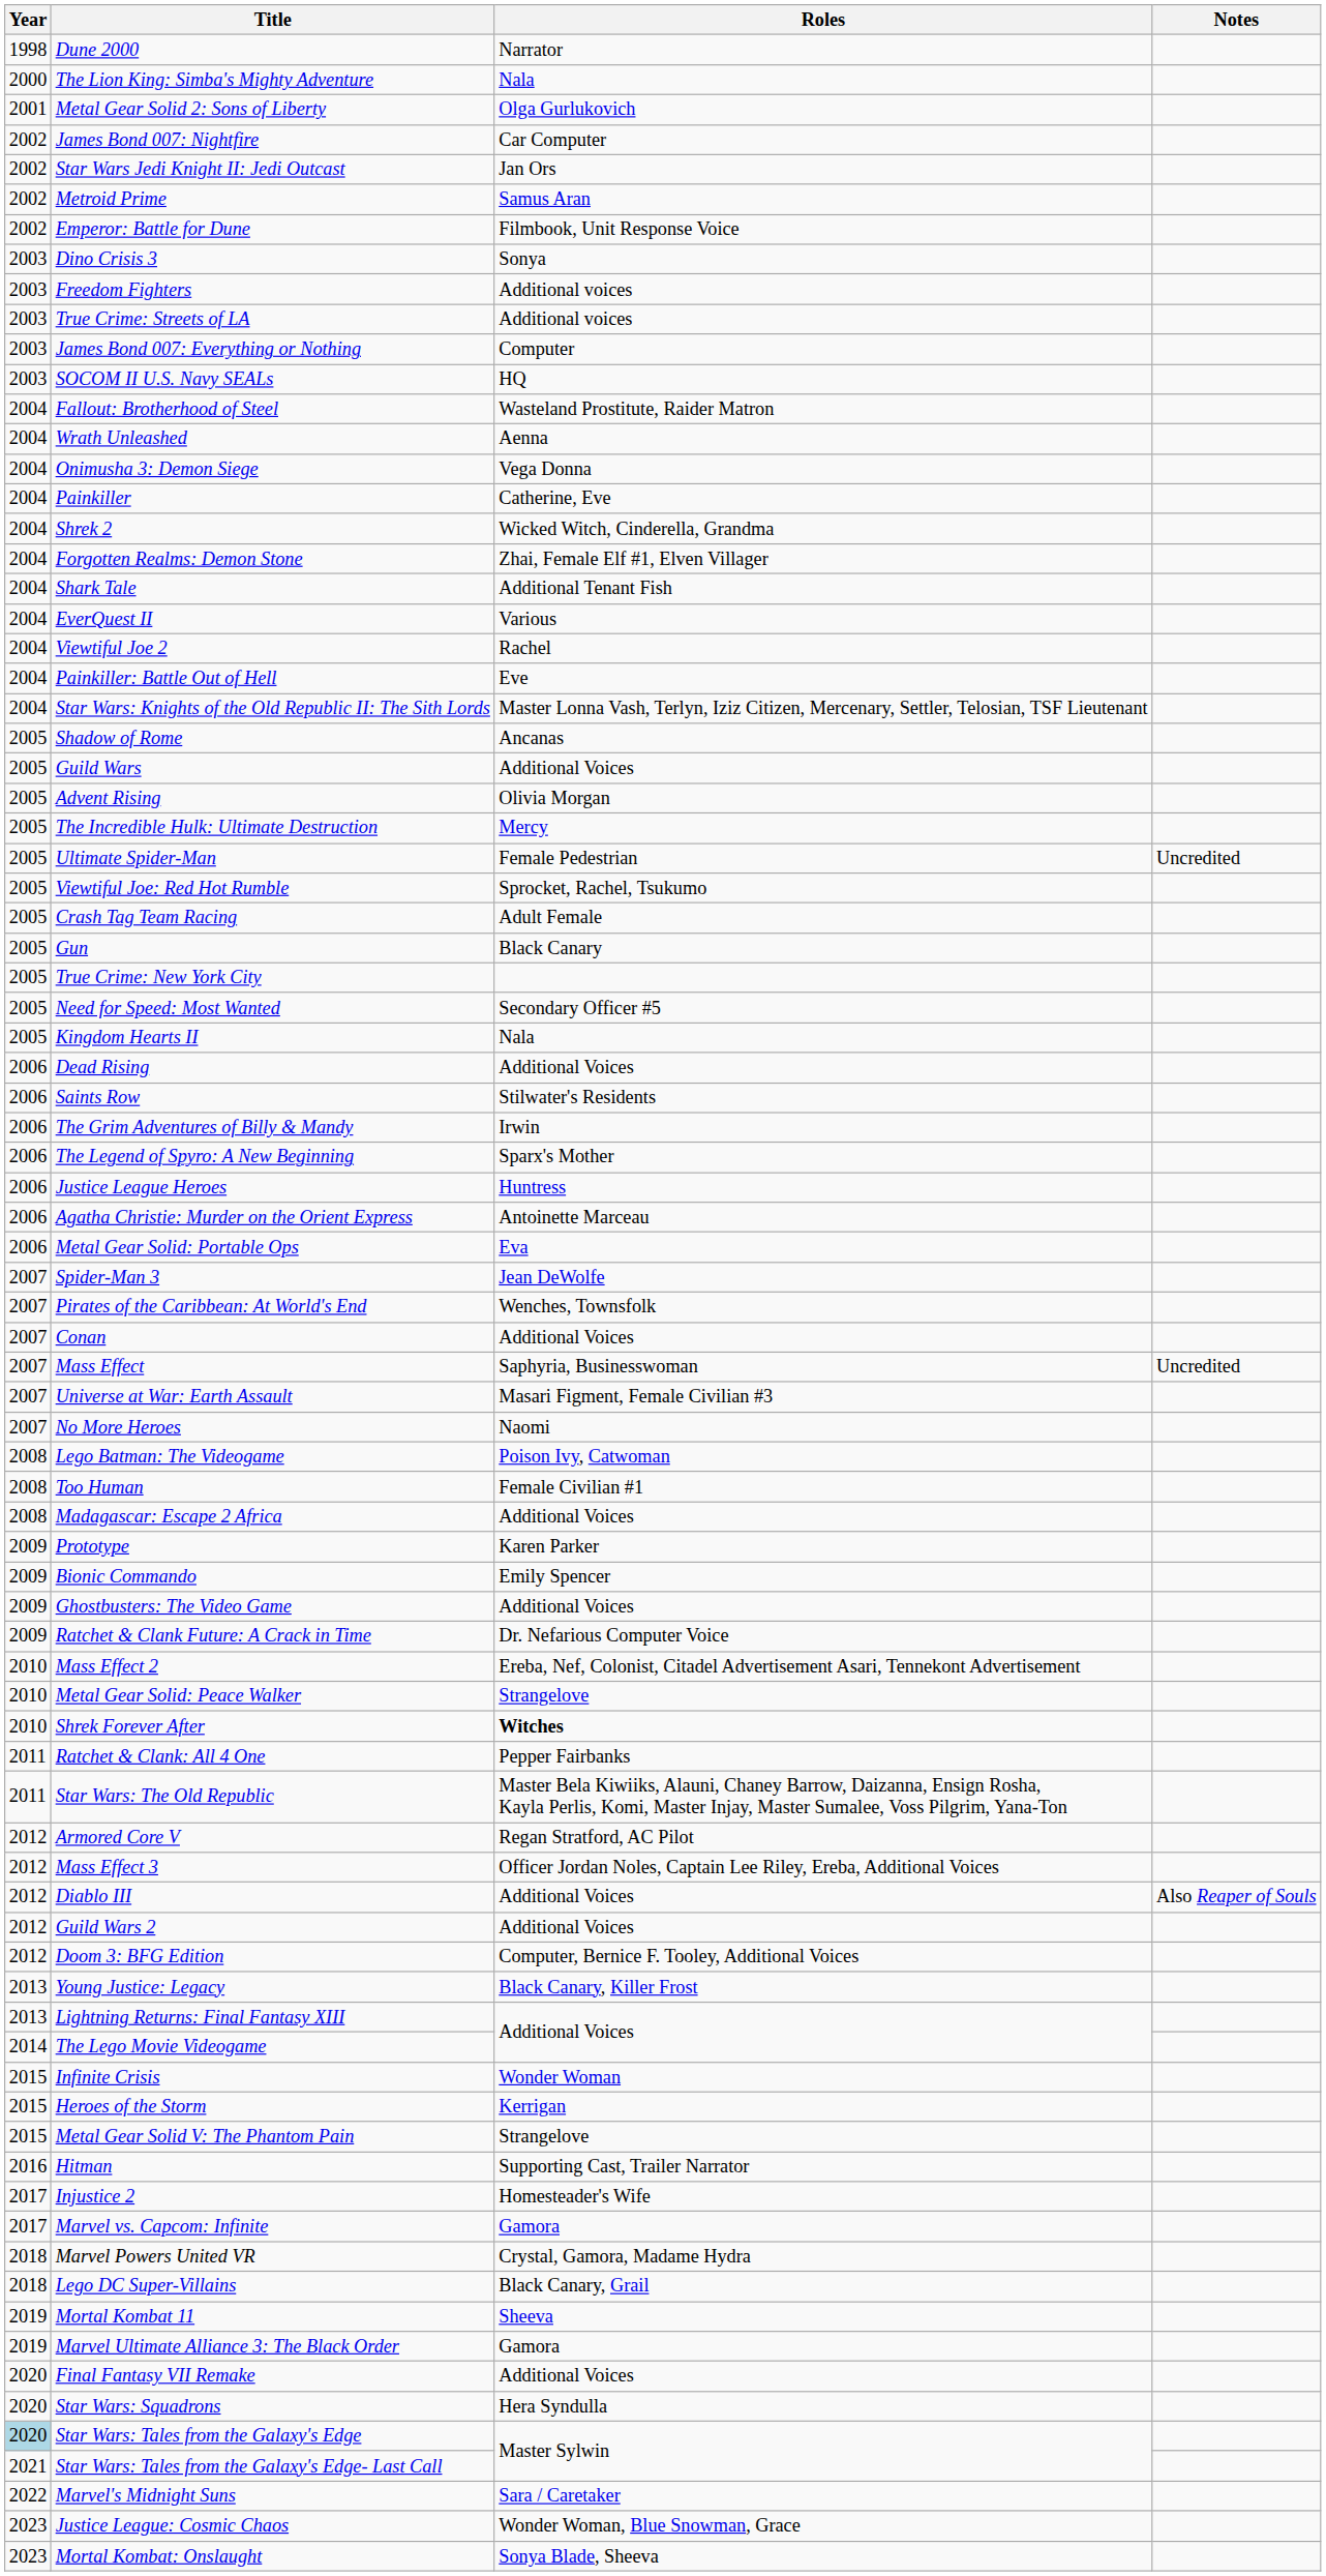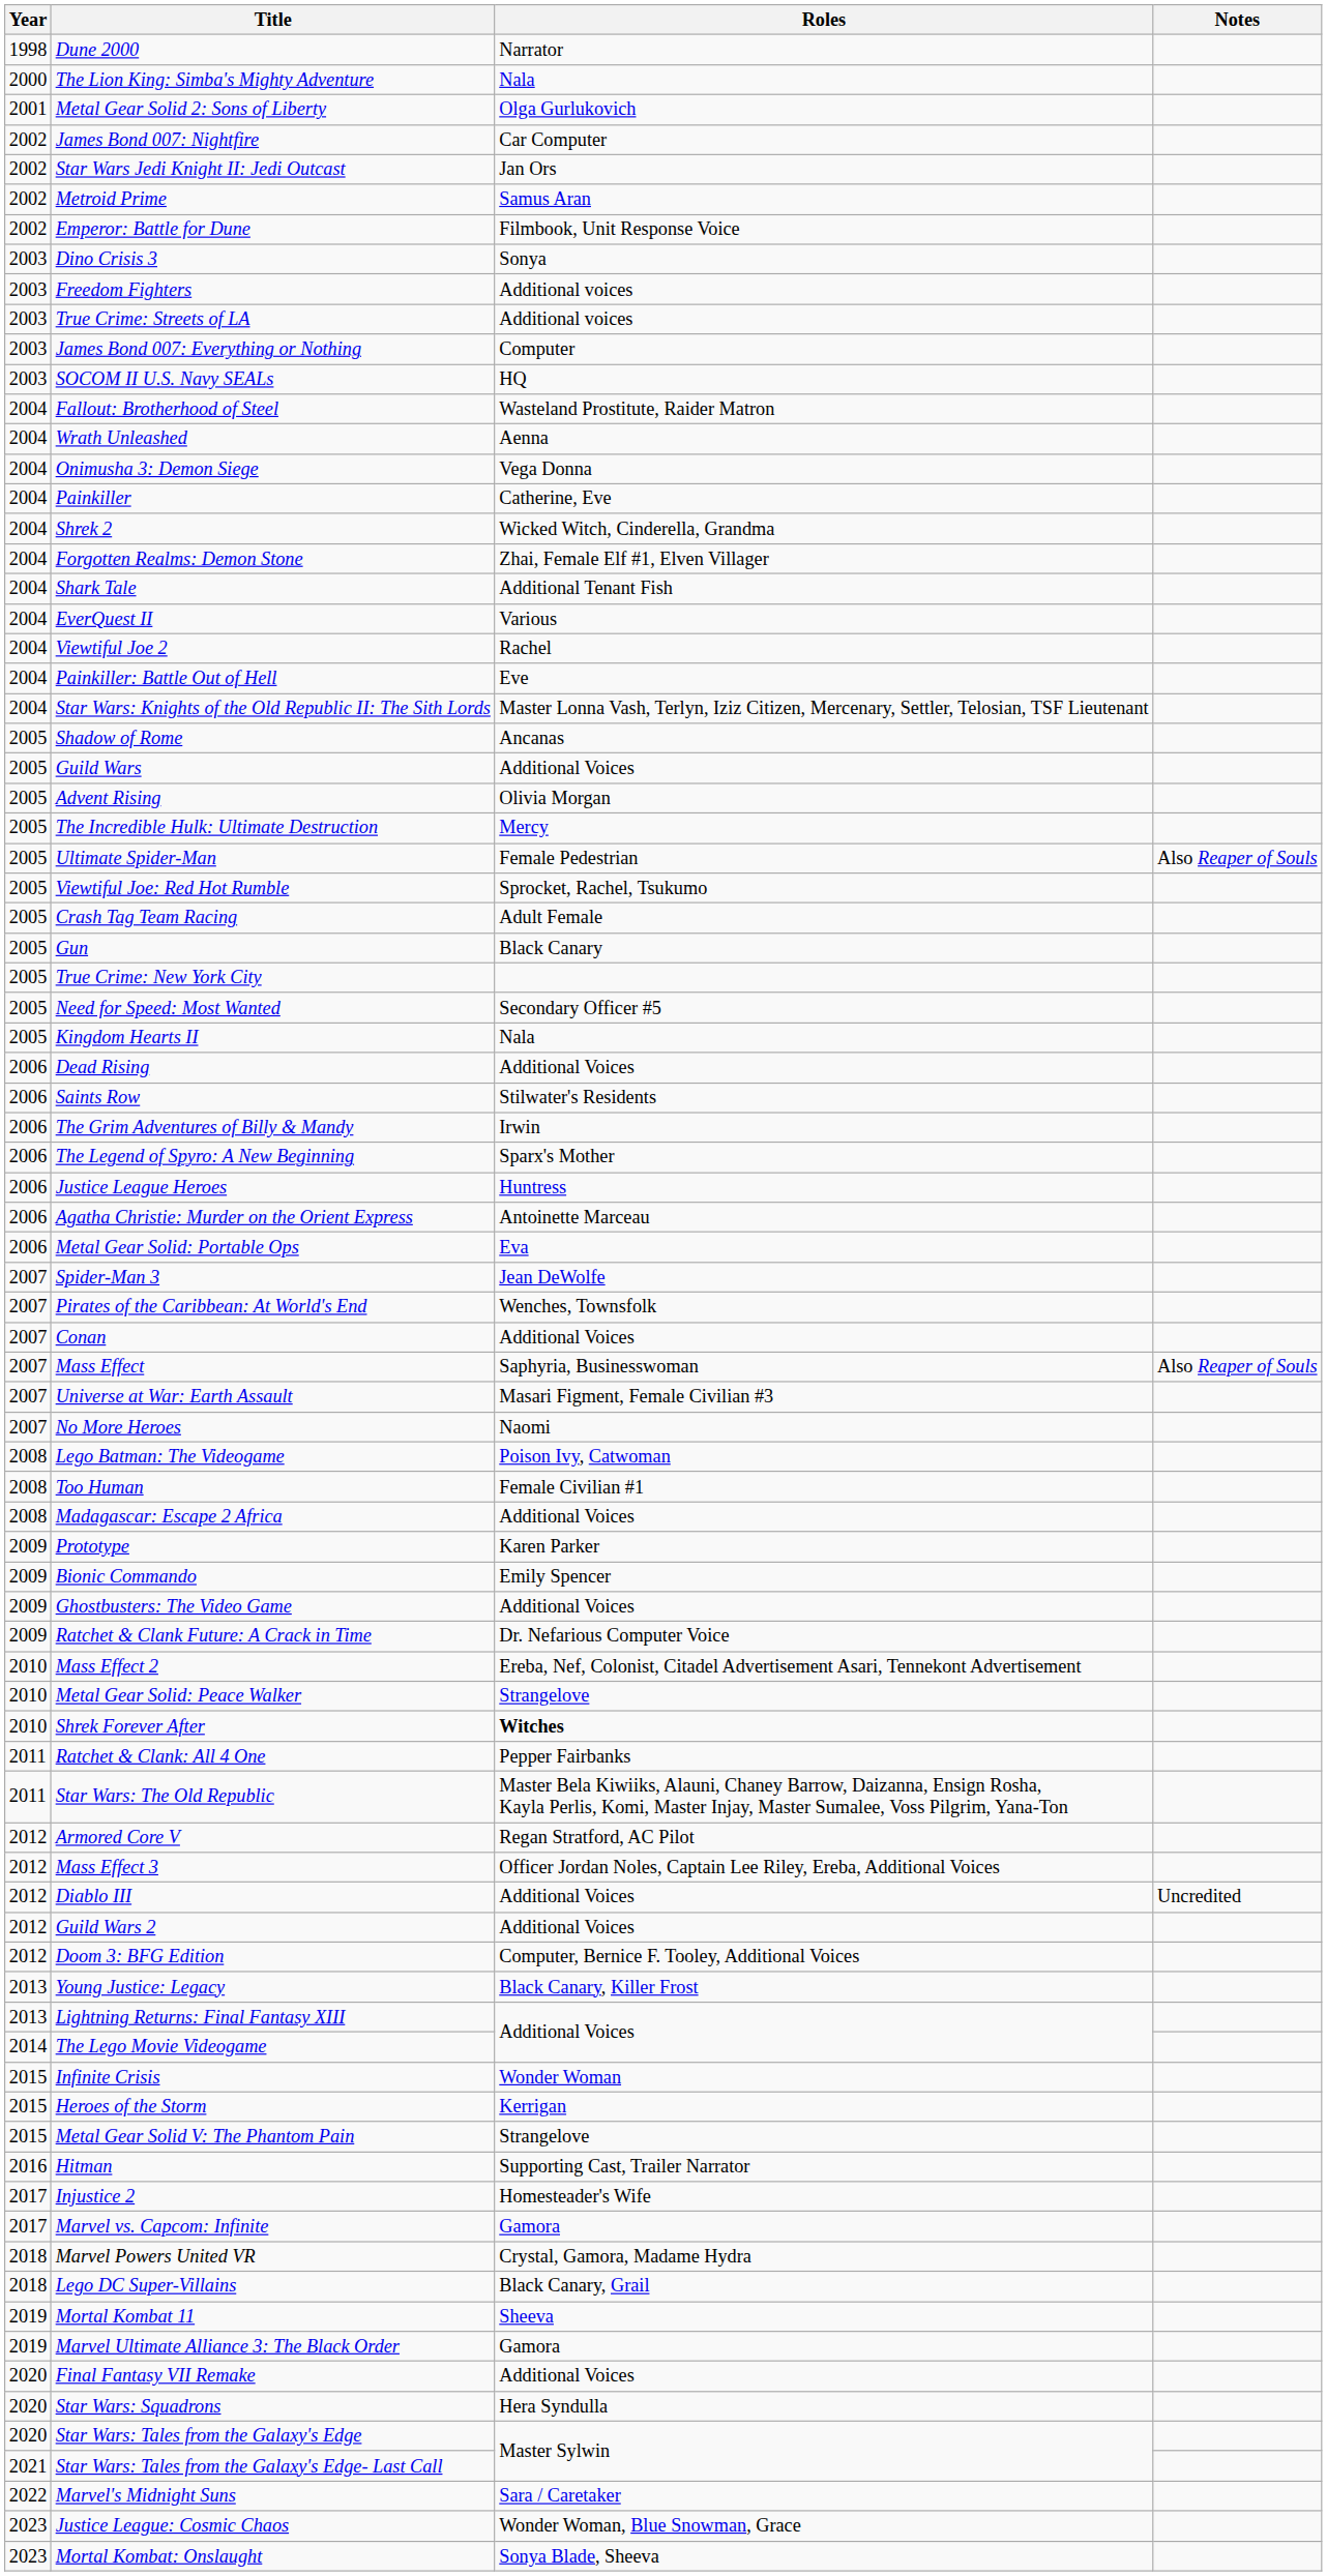Ultimate Spider-Man | Notes: Uncredited -> Also Reaper of Souls
Mass Effect | Notes: Uncredited -> Also Reaper of Souls
Diablo III | Notes: Also Reaper of Souls -> Uncredited
Star Wars: Tales from the Galaxy's Edge | Year: lightblue background -> no background
